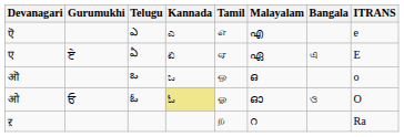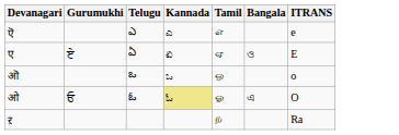- column: Malayalam | എ | ഏ | ഒ | ഓ | റ
ए | Bangala: এ -> ও
ओ | Bangala: ও -> এ
